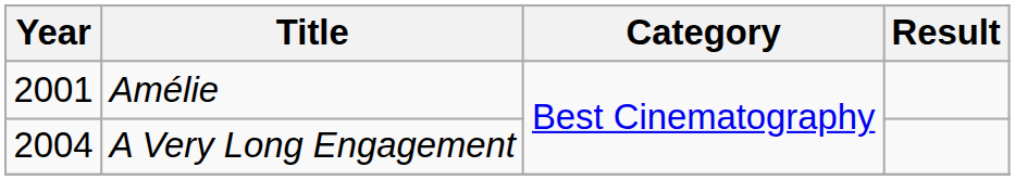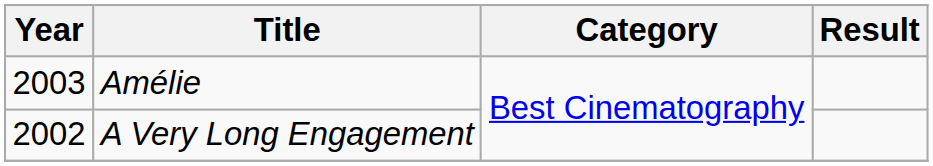Amélie | Year: 2001 -> 2003
A Very Long Engagement | Year: 2004 -> 2002
